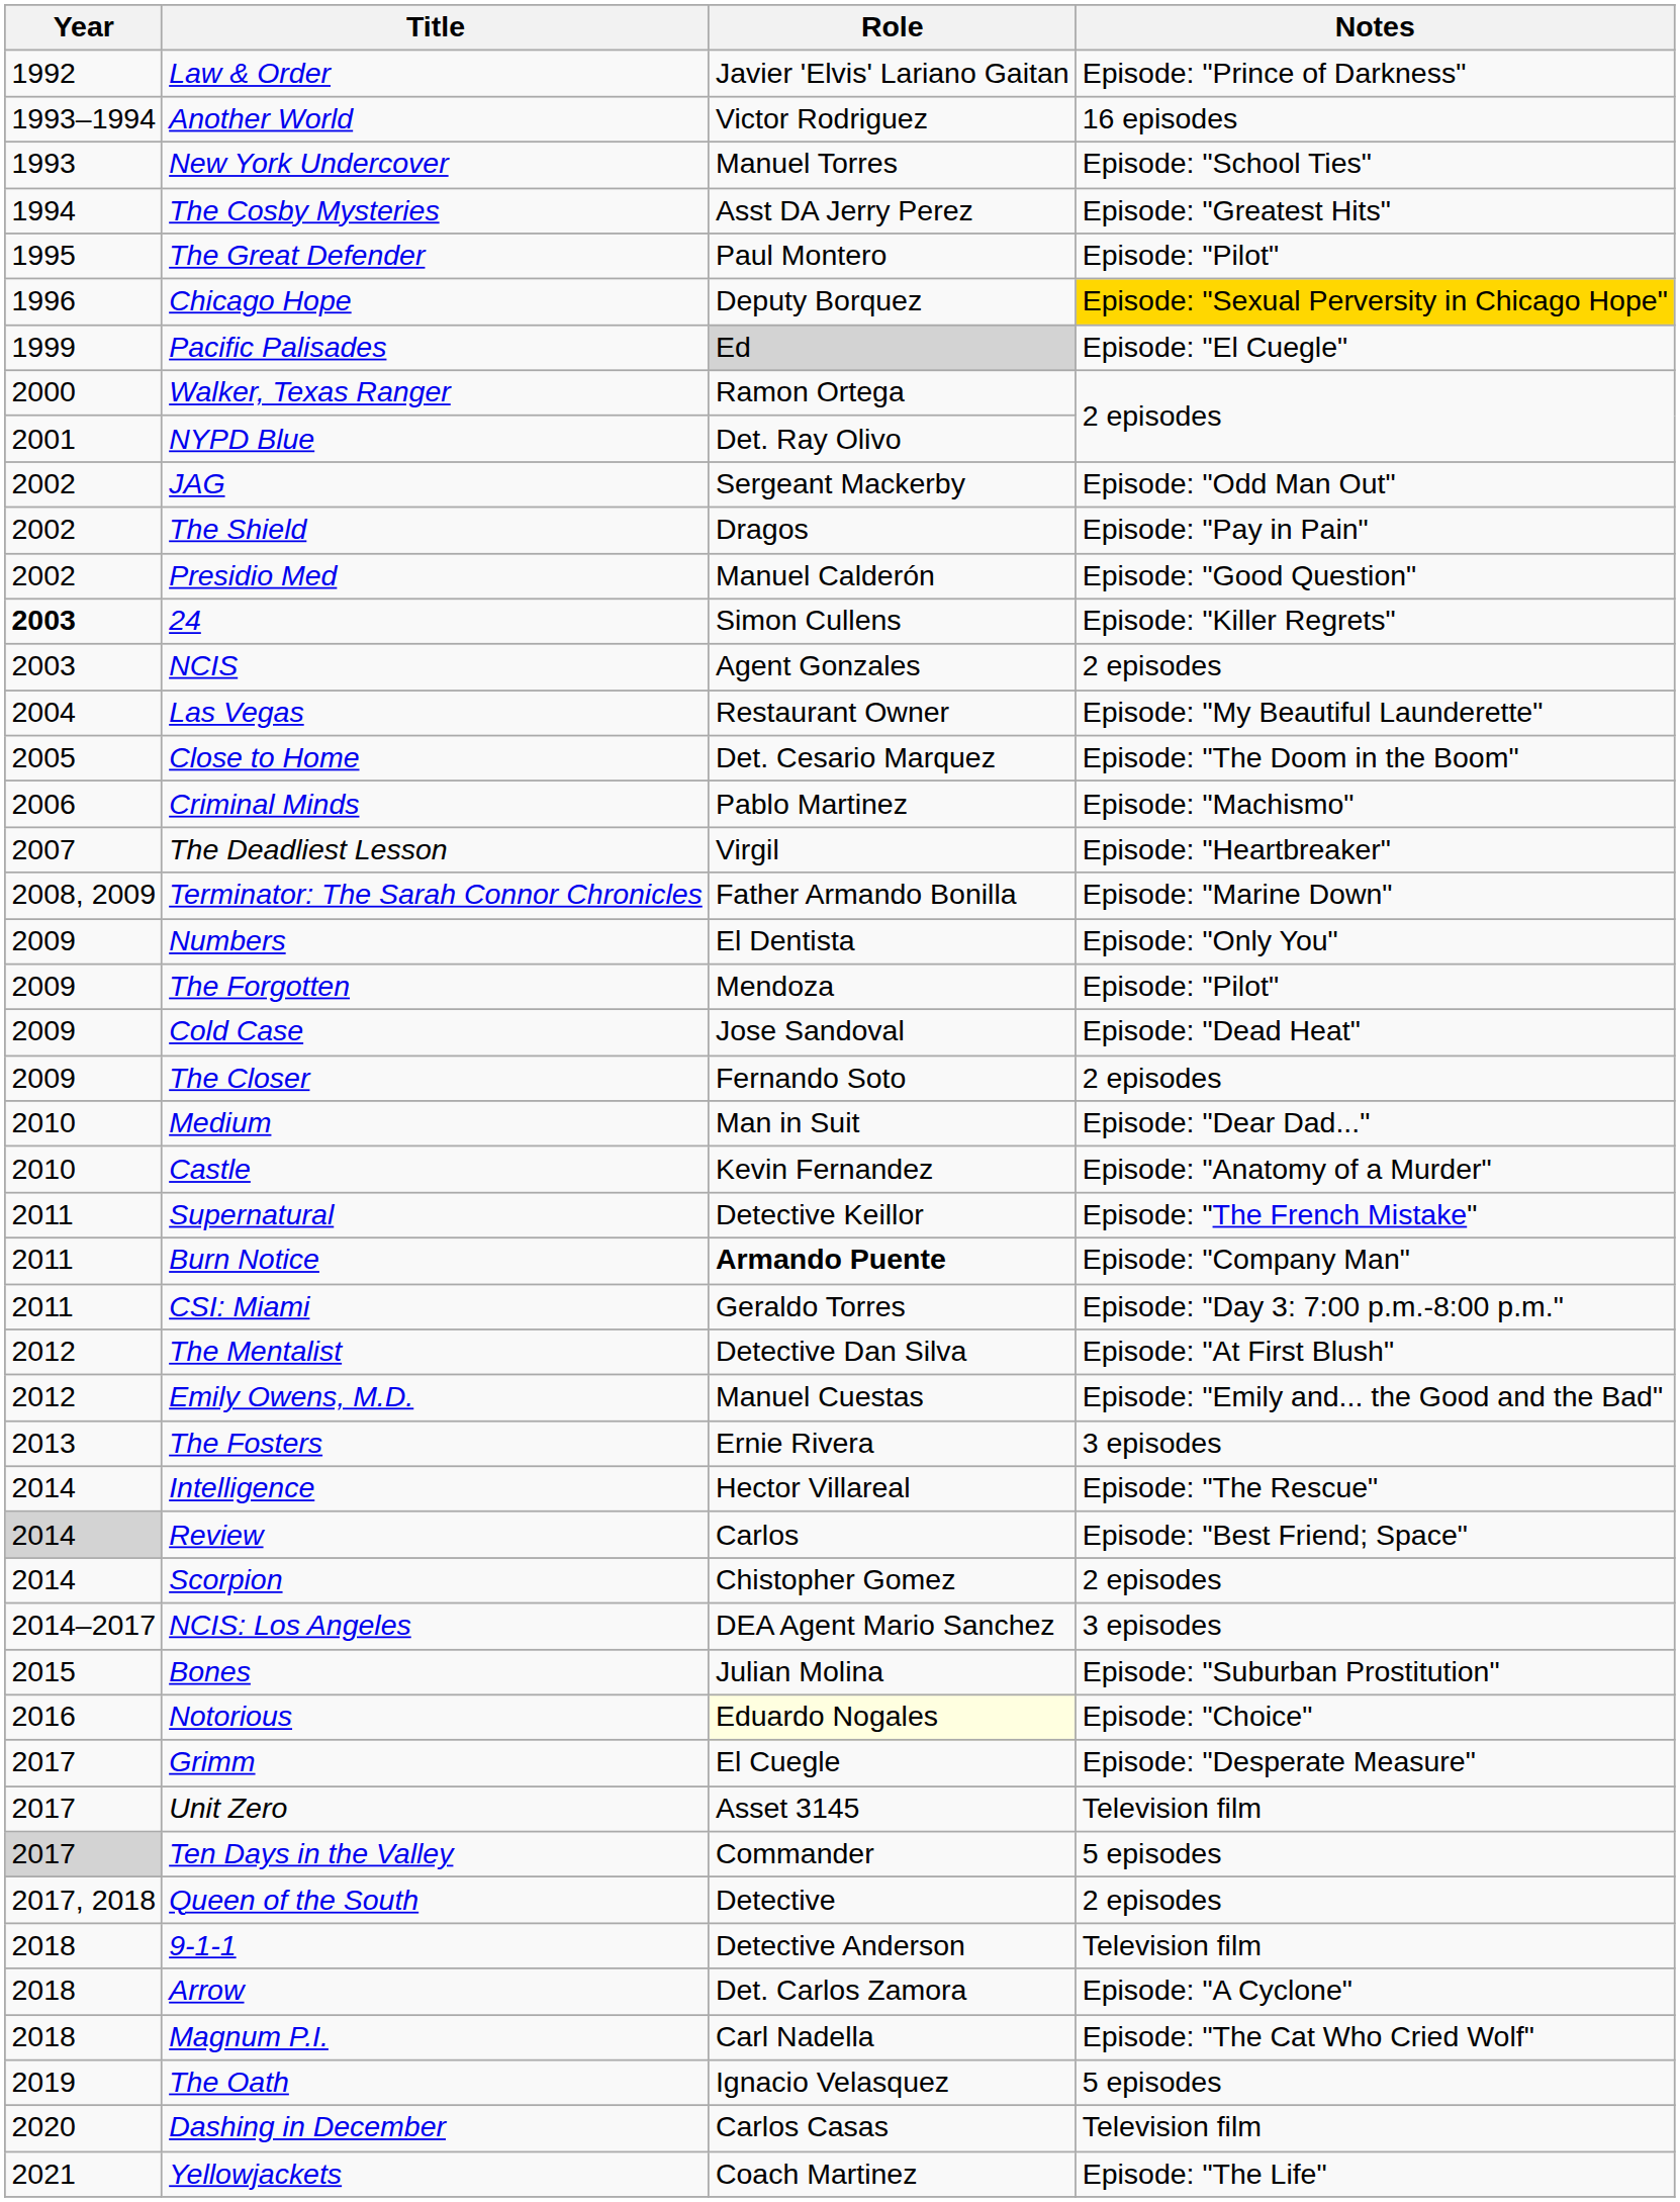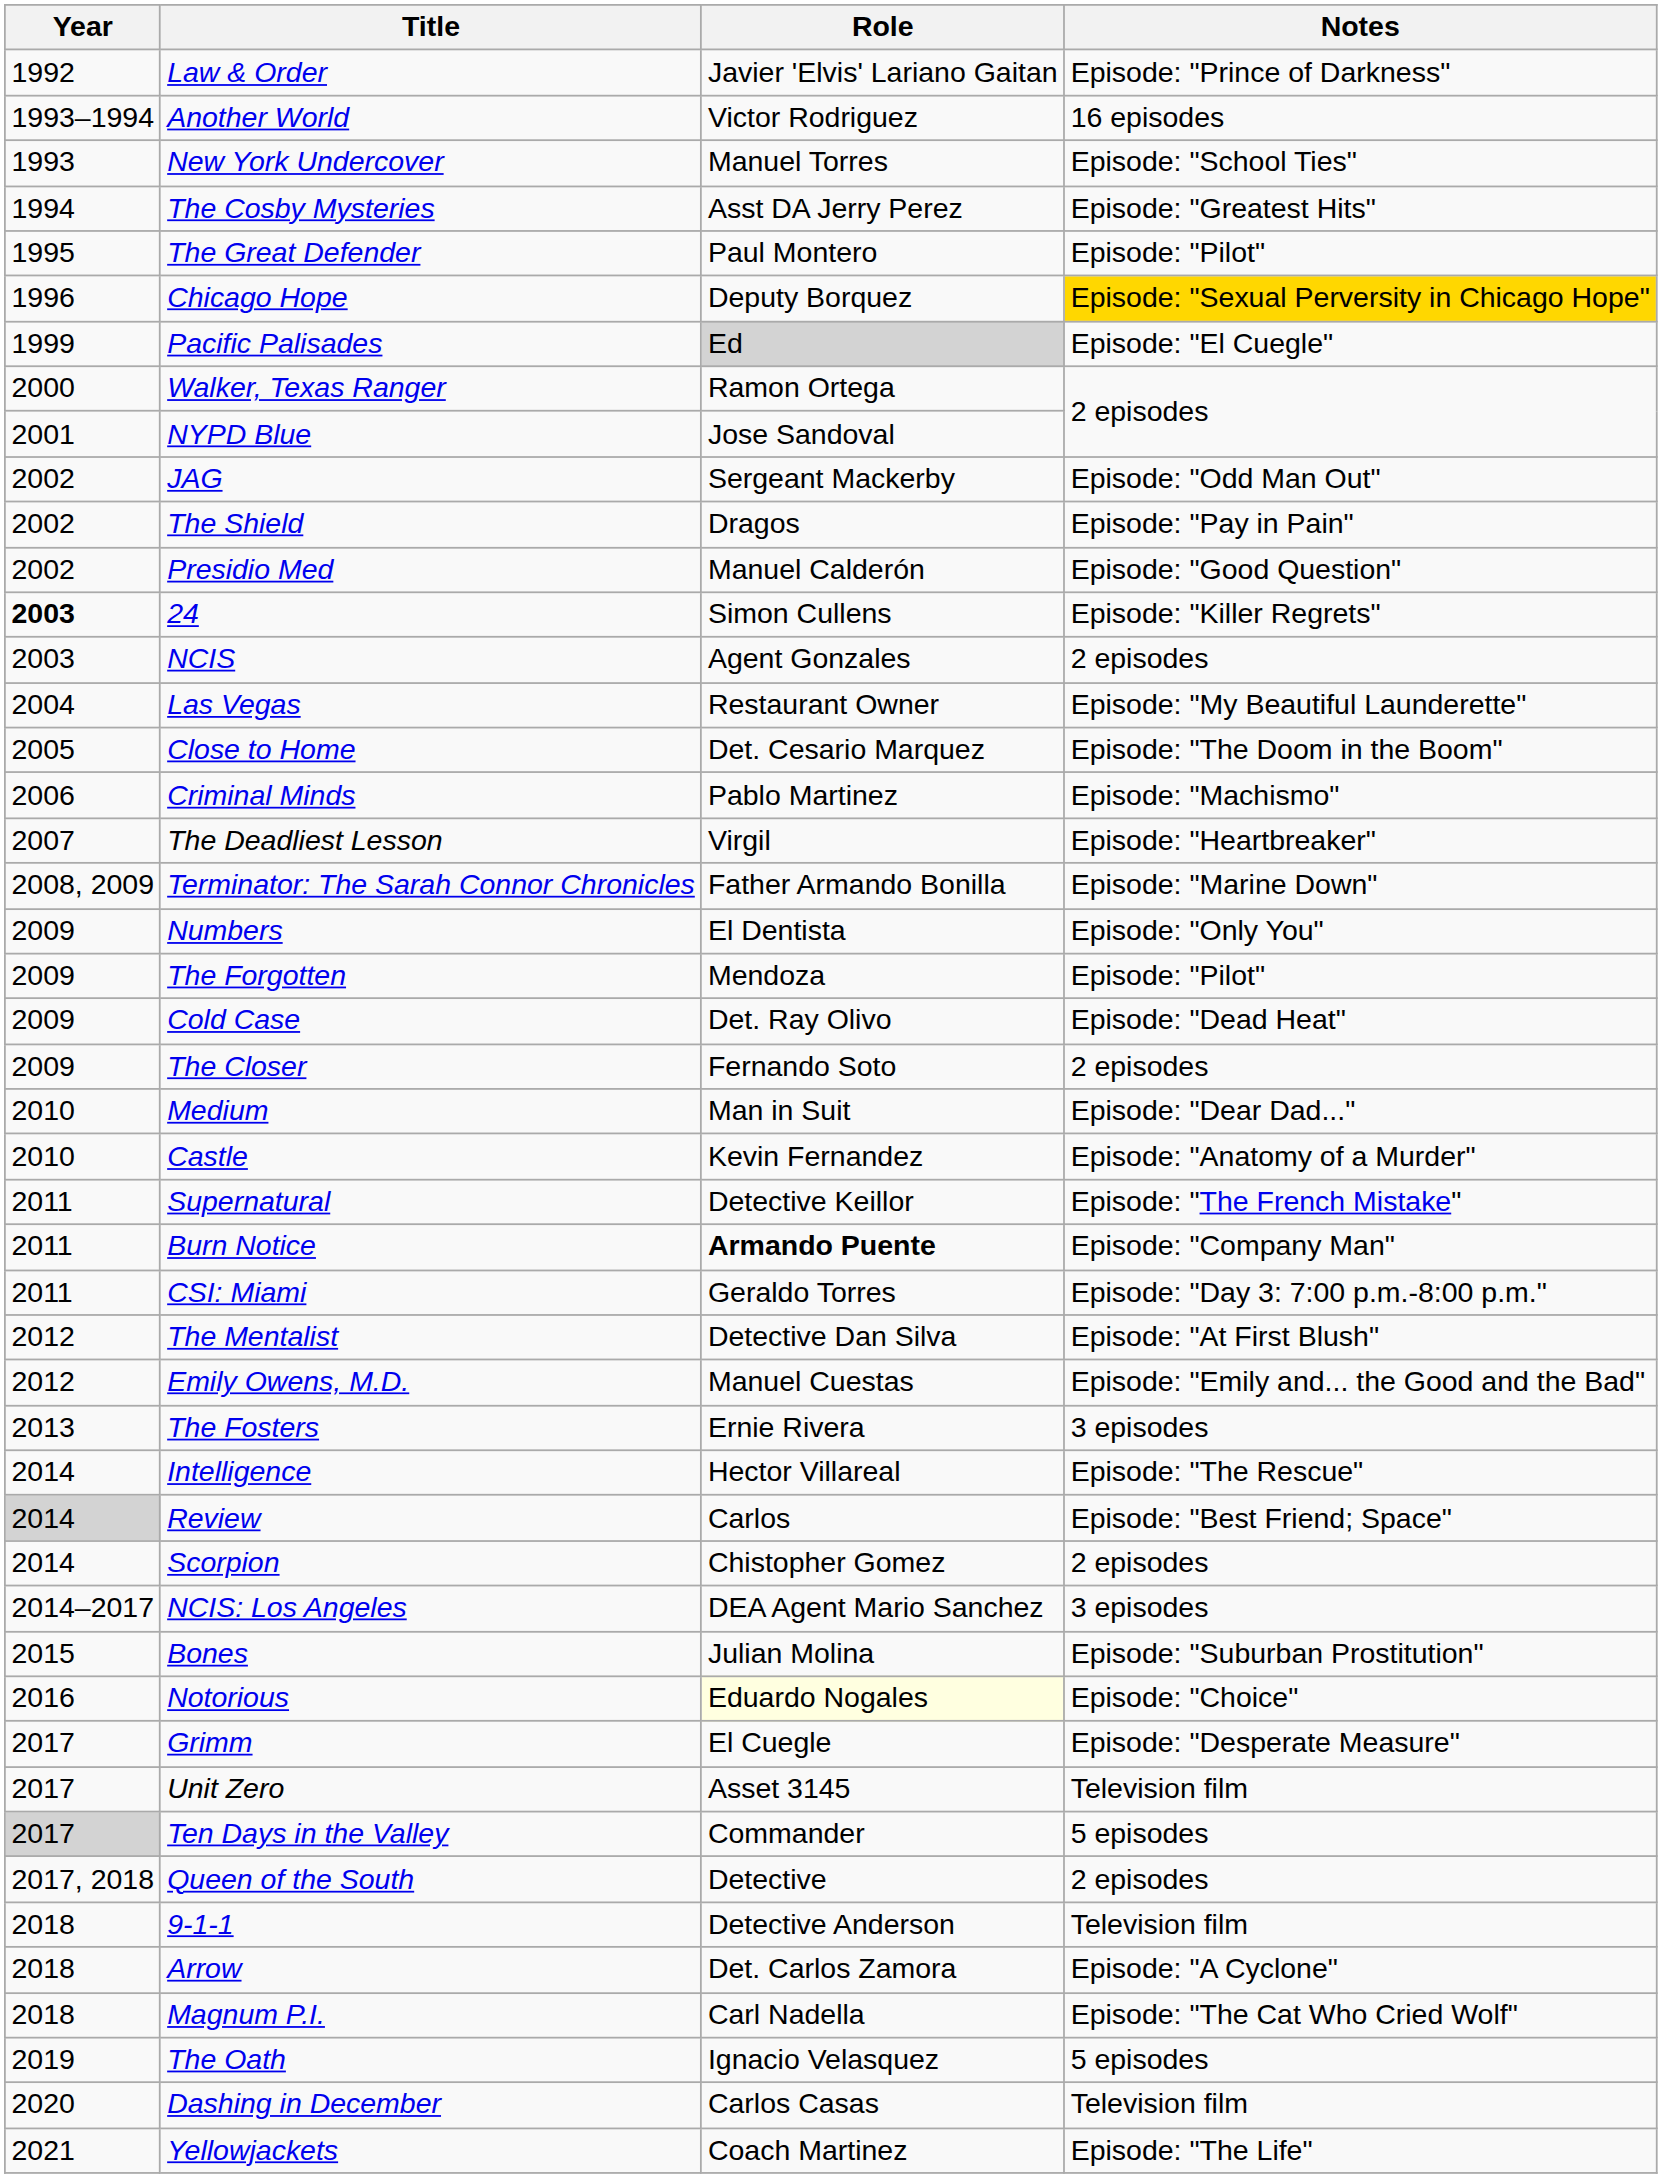NYPD Blue | Role: Det. Ray Olivo -> Jose Sandoval
Cold Case | Role: Jose Sandoval -> Det. Ray Olivo
